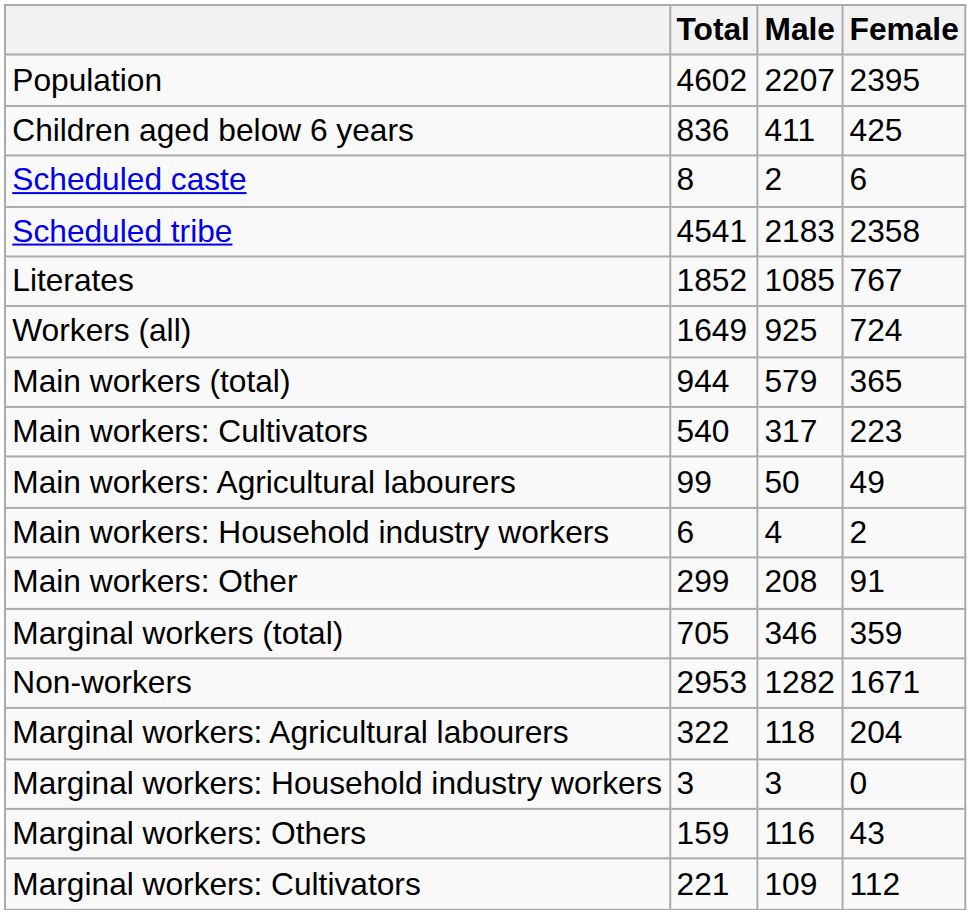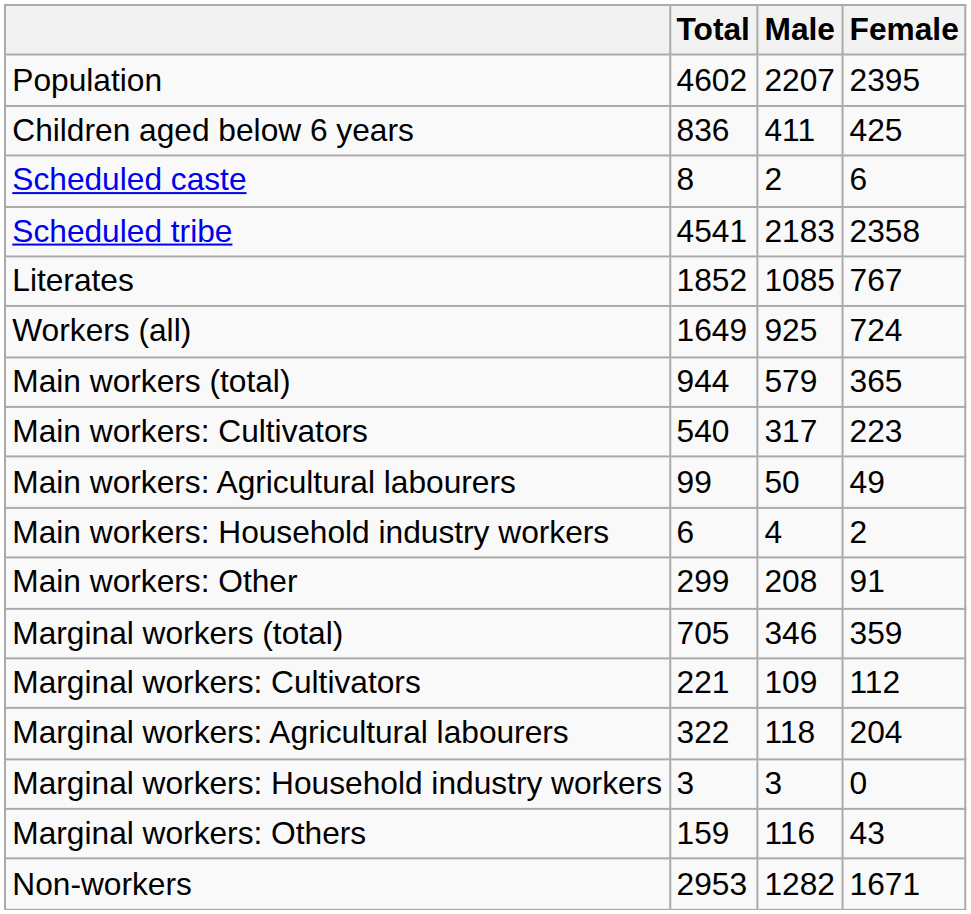rows swapped: Marginal workers: Cultivators <-> Non-workers
